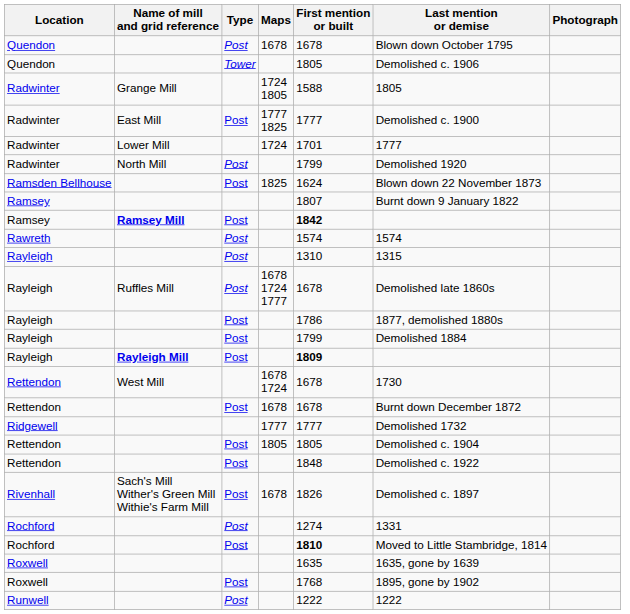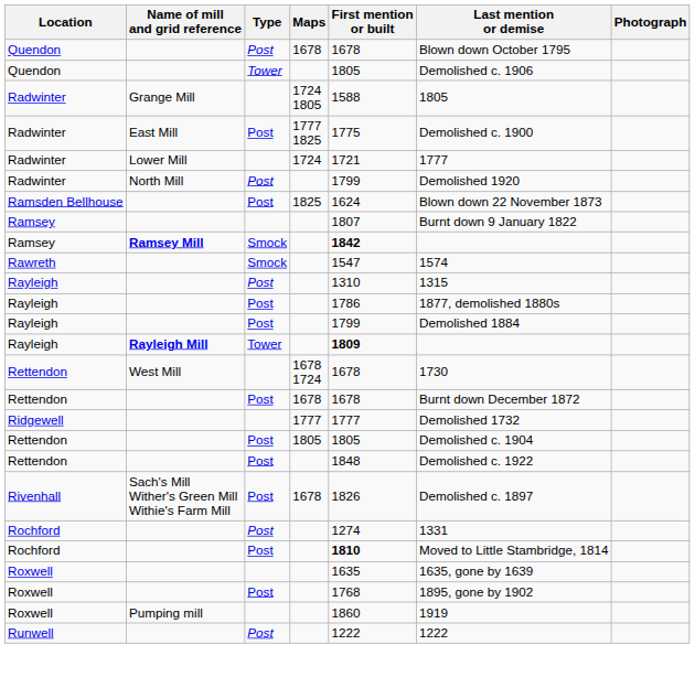Radwinter / East Mill | First mention or built: 1777 -> 1775
Radwinter / Lower Mill | First mention or built: 1701 -> 1721
Ramsey / Ramsey Mill | Type: Post -> Smock
Rawreth | Type: Post -> Smock
Rawreth | First mention or built: 1574 -> 1547
- row: Rayleigh | Ruffles Mill | Post | 1678 1724 1777 | 1678 | Demolished late 1860s
Rayleigh / Rayleigh Mill | Type: Post -> Tower
+ row: Roxwell | Pumping mill | 1860 | 1919
